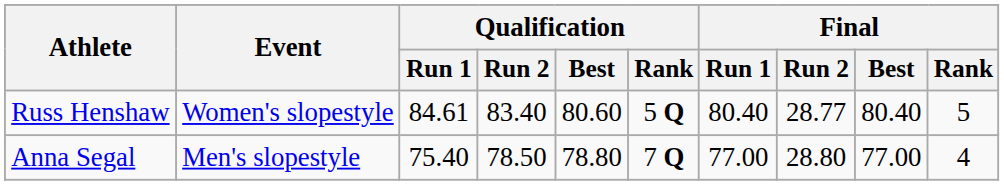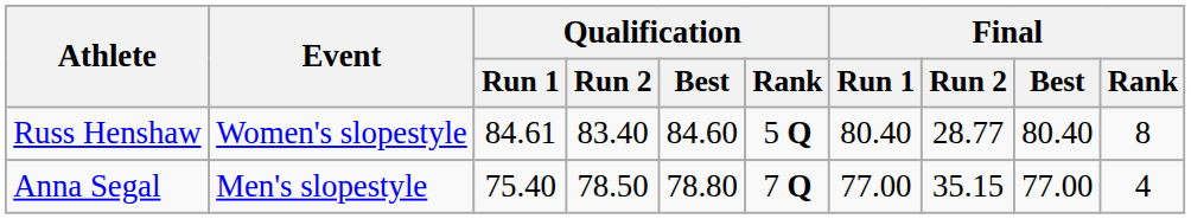Russ Henshaw | Qualification / Best: 80.60 -> 84.60
Russ Henshaw | Final / Rank: 5 -> 8
Anna Segal | Final / Run 2: 28.80 -> 35.15
